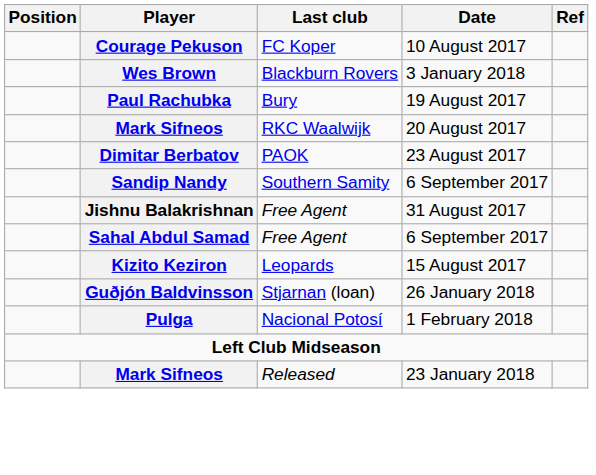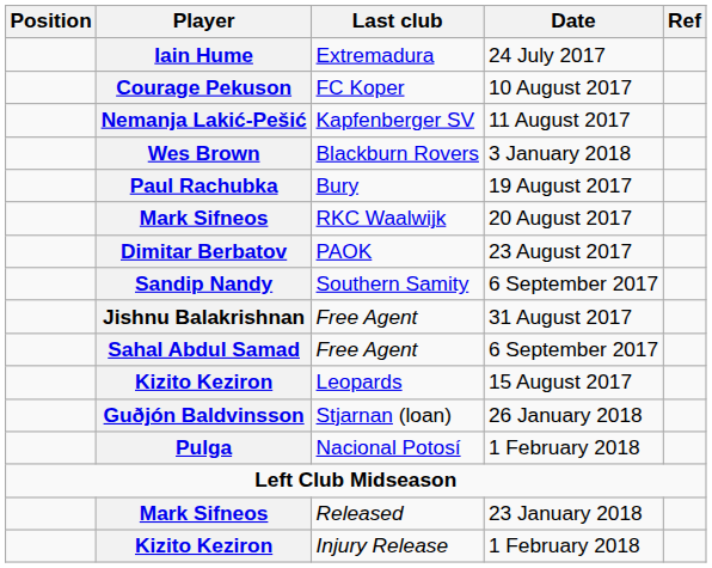+ row: Iain Hume | Extremadura | 24 July 2017
+ row: Nemanja Lakić-Pešić | Kapfenberger SV | 11 August 2017
+ row: Kizito Keziron | Injury Release | 1 February 2018
